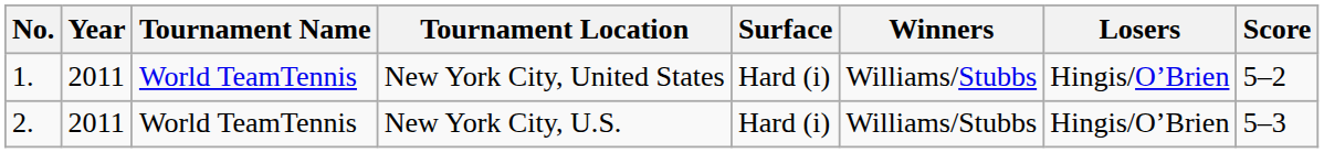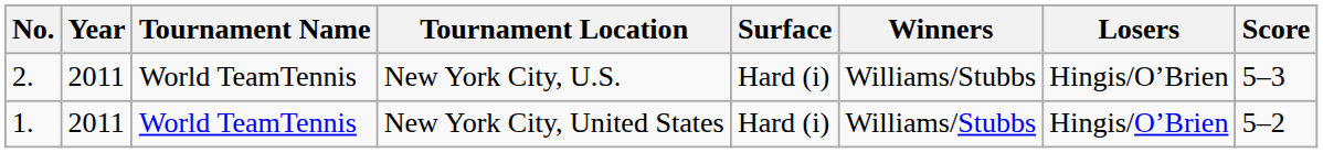rows swapped: New York City, United States <-> New York City, U.S.
